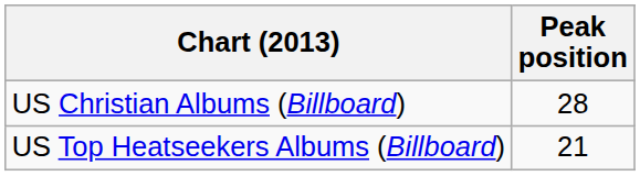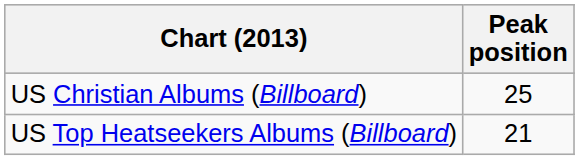US Christian Albums (Billboard) | Peak position: 28 -> 25
